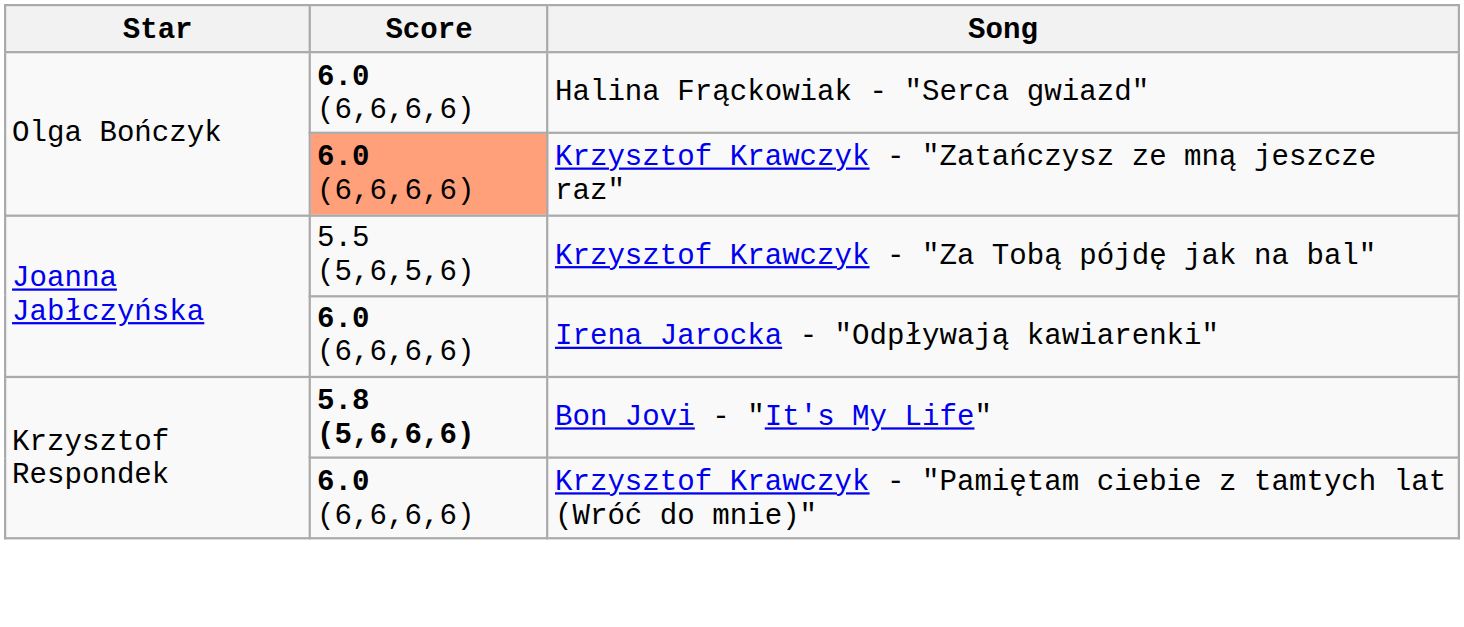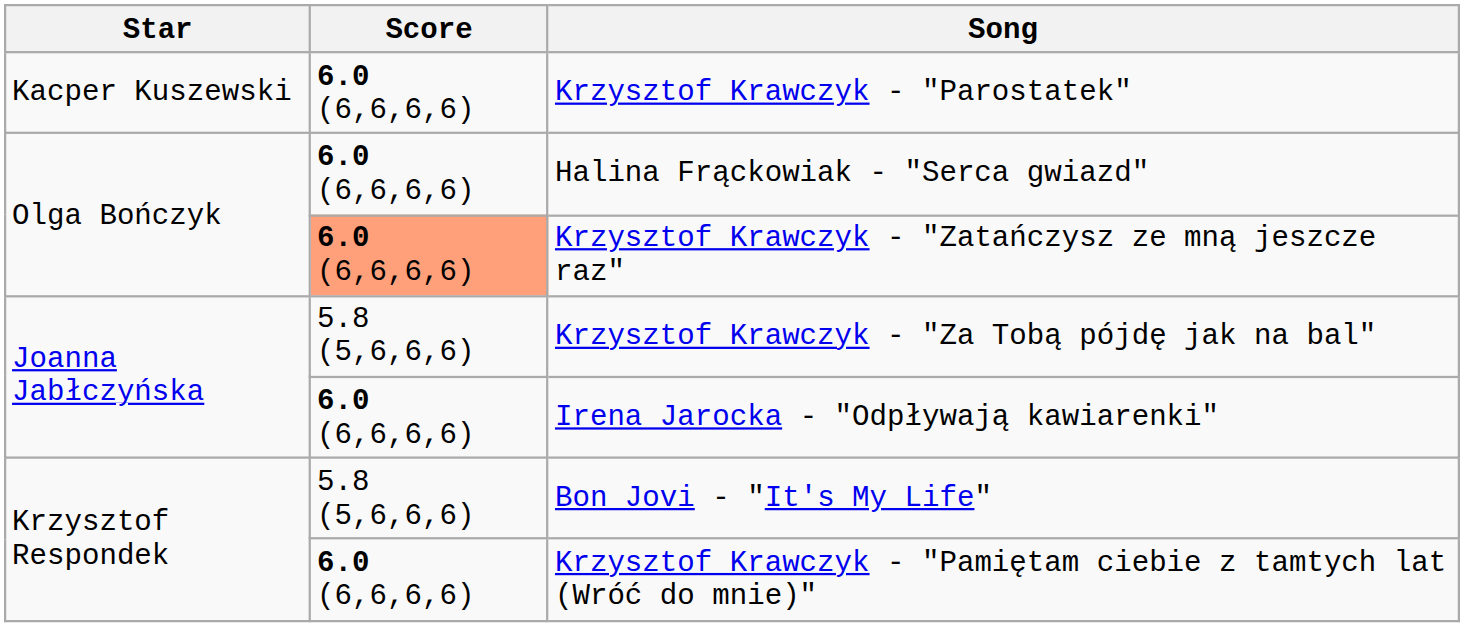+ row: Kacper Kuszewski | 6.0 (6,6,6,6) | Krzysztof Krawczyk - "Parostatek"
Krzysztof Krawczyk - "Za Tobą pójdę jak na bal" | Score: 5.5 (5,6,5,6) -> 5.8 (5,6,6,6)
Bon Jovi - "It's My Life" | Score: bold -> normal
